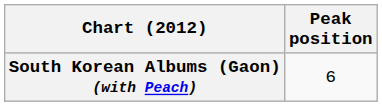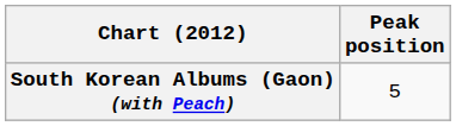South Korean Albums (Gaon) (with Peach) | Peak position: 6 -> 5
